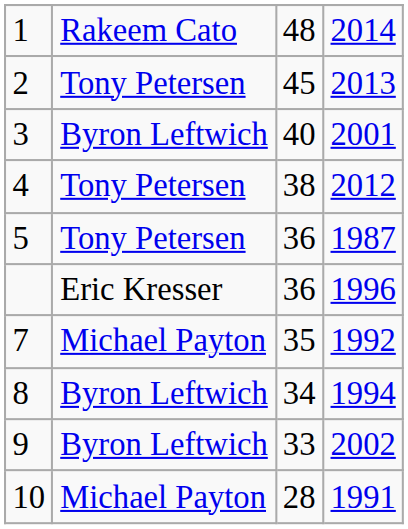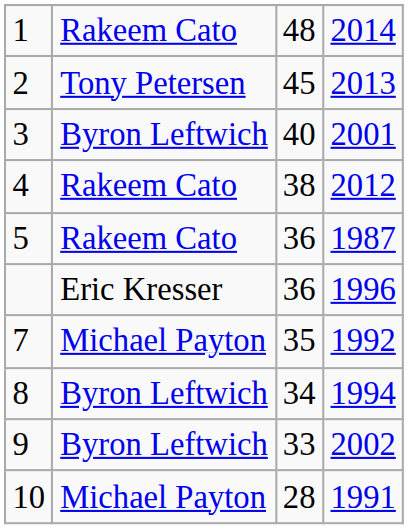4 | column 2: Tony Petersen -> Rakeem Cato
5 | column 2: Tony Petersen -> Rakeem Cato
